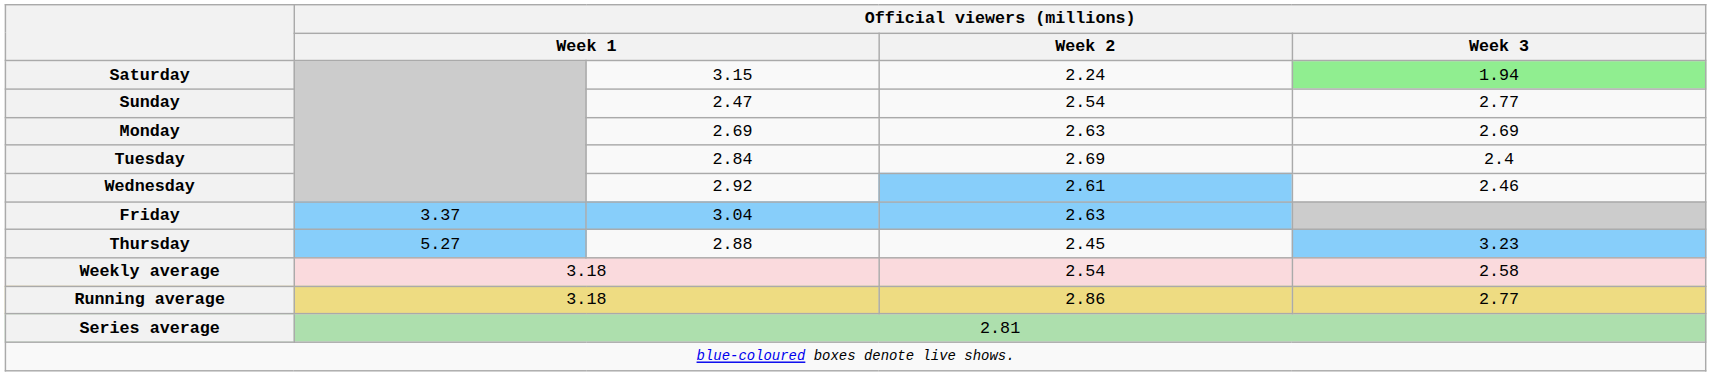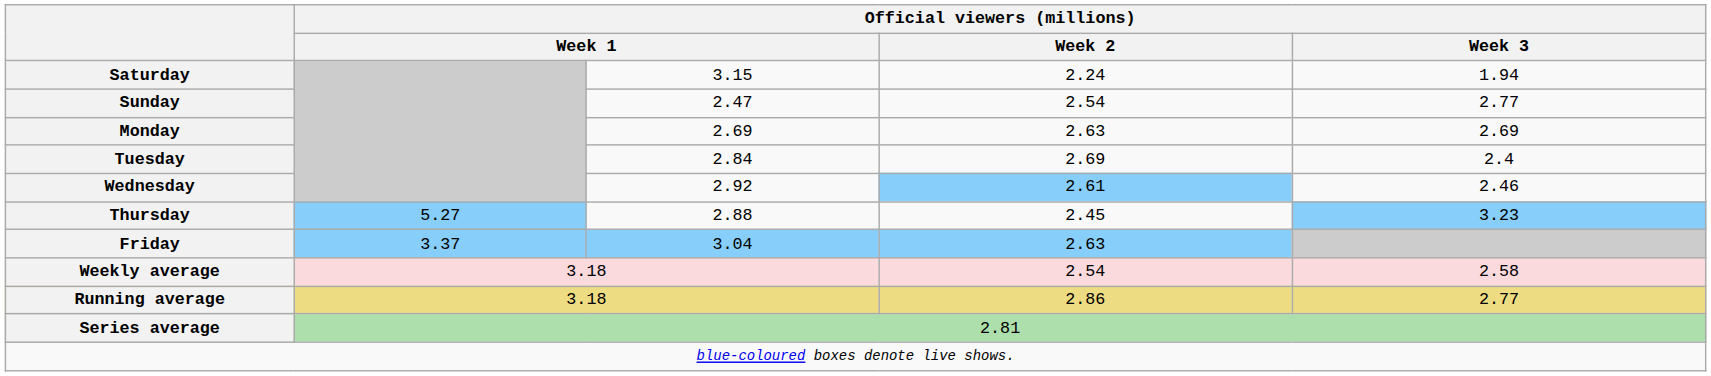Saturday | Official viewers (millions) / Week 3: lightgreen background -> no background
rows swapped: Thursday <-> Friday
